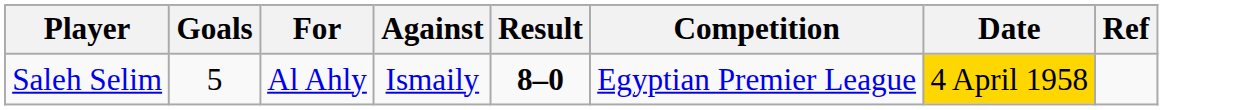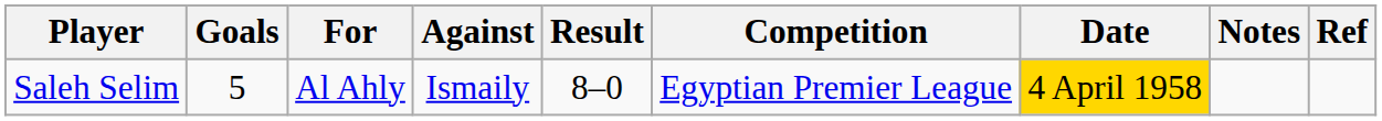+ column: Notes
Saleh Selim | Result: bold -> normal
